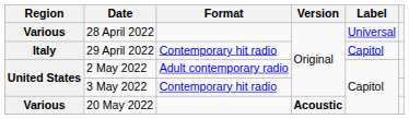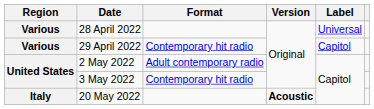29 April 2022 | Region: Italy -> Various
20 May 2022 | Region: Various -> Italy
